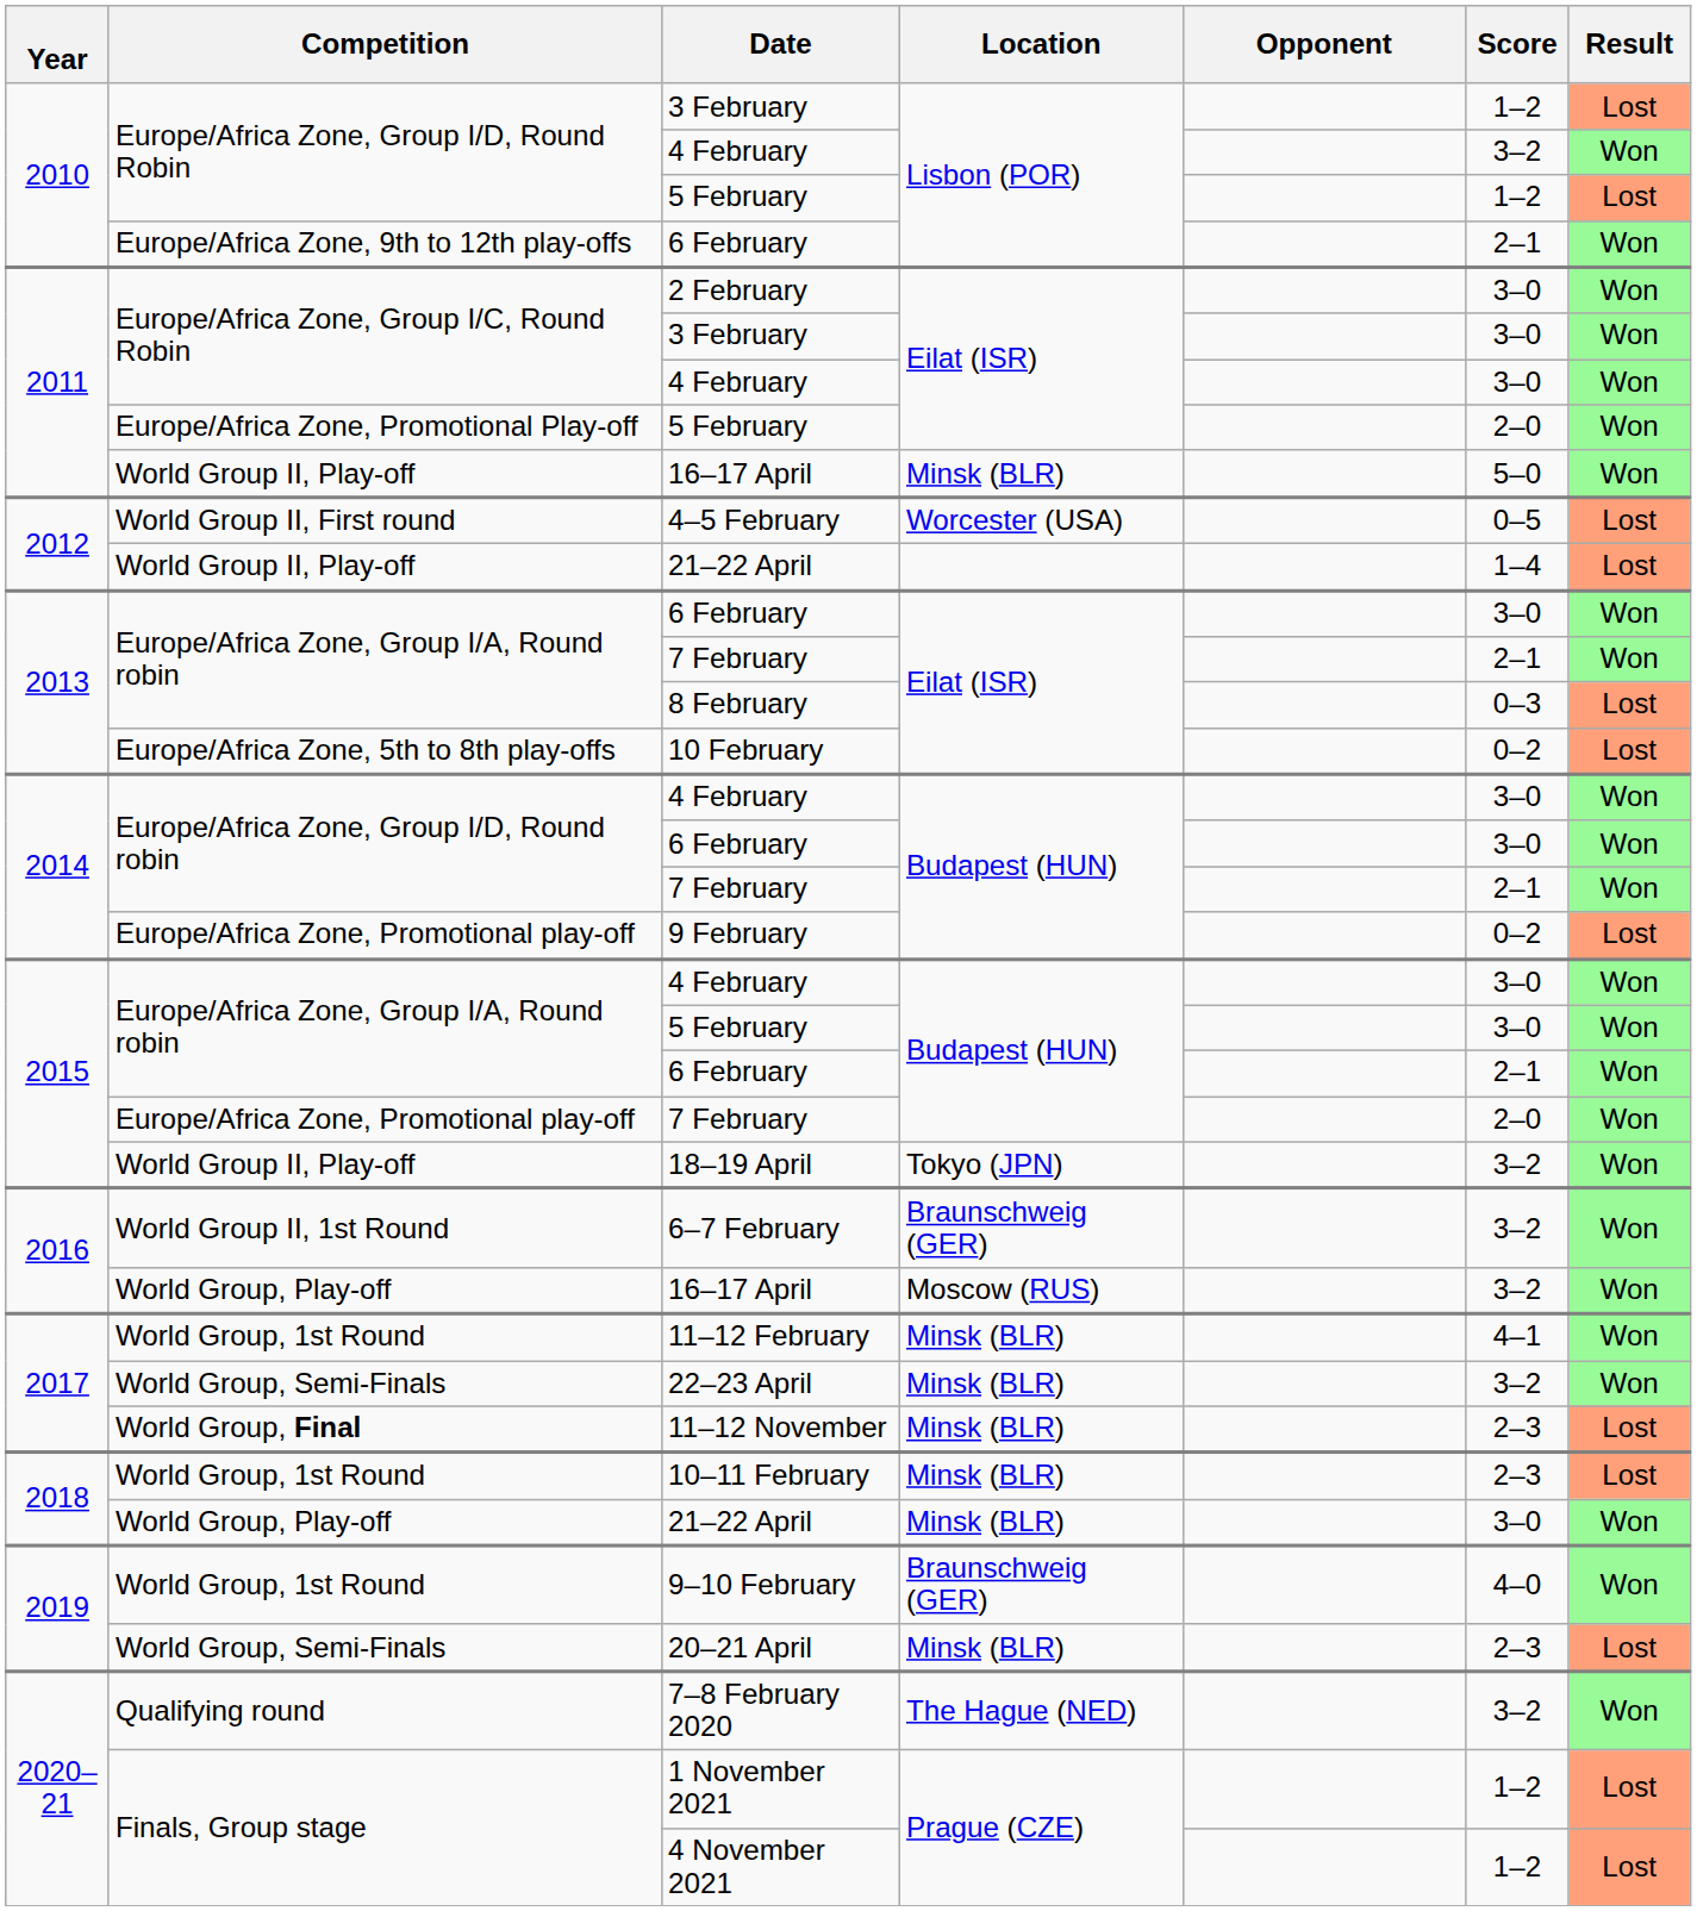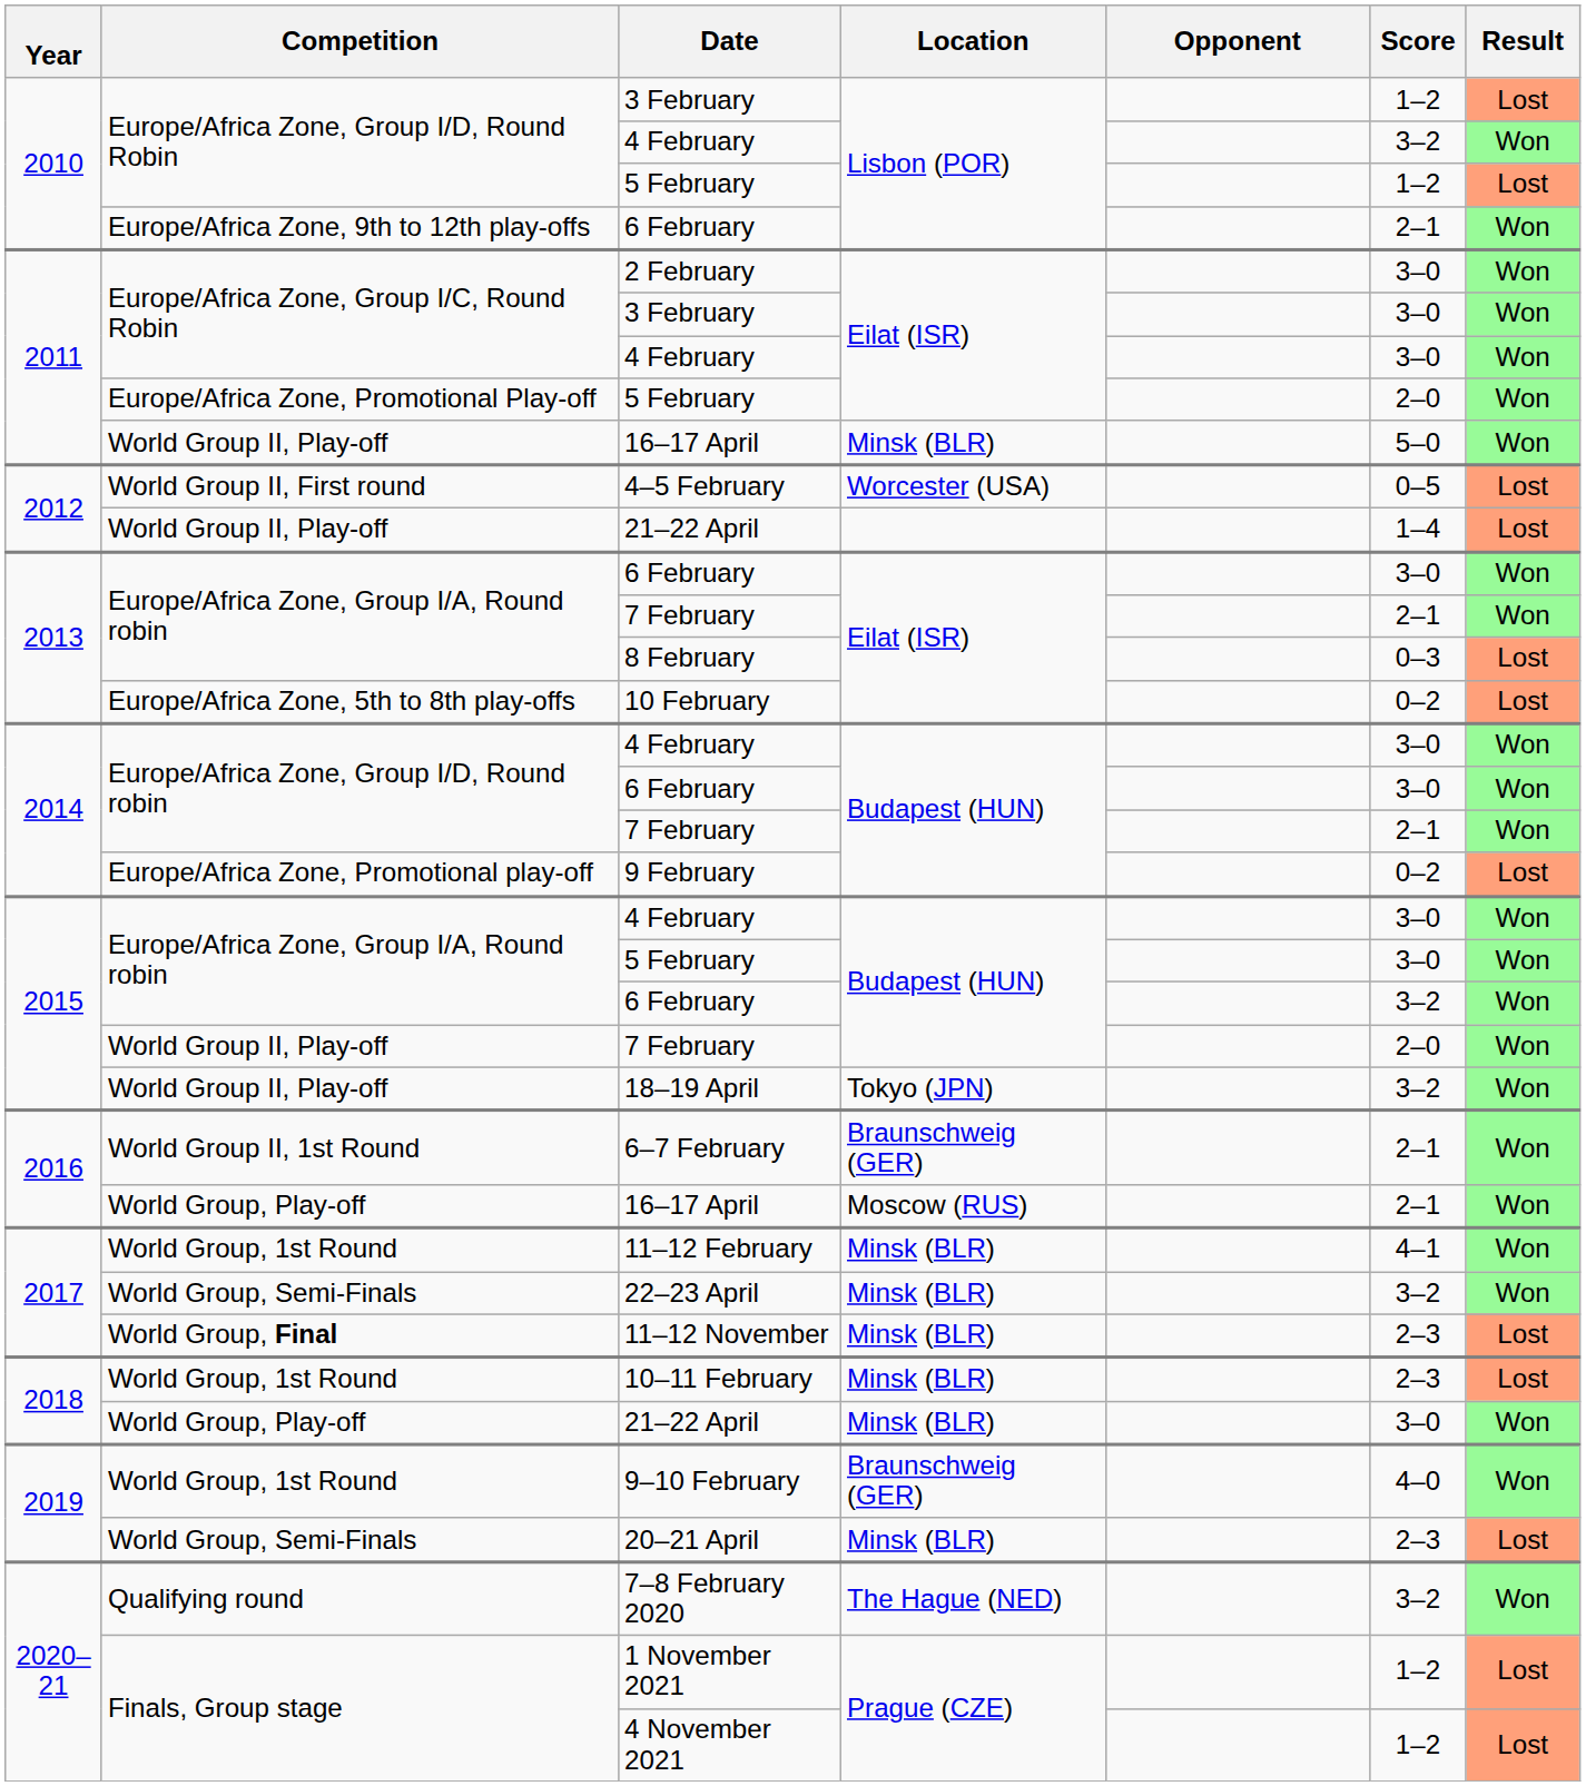2015 / 6 February | Score: 2–1 -> 3–2
2015 / 7 February | Competition: Europe/Africa Zone, Promotional play-off -> World Group II, Play-off
6–7 February | Score: 3–2 -> 2–1
2016 / 16–17 April | Score: 3–2 -> 2–1
